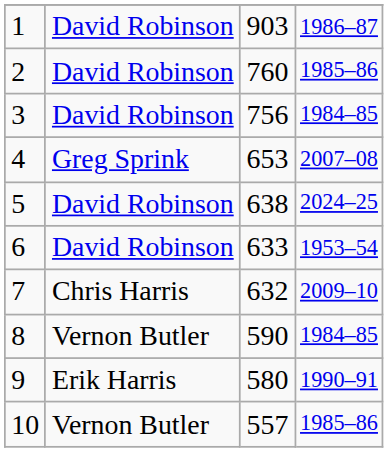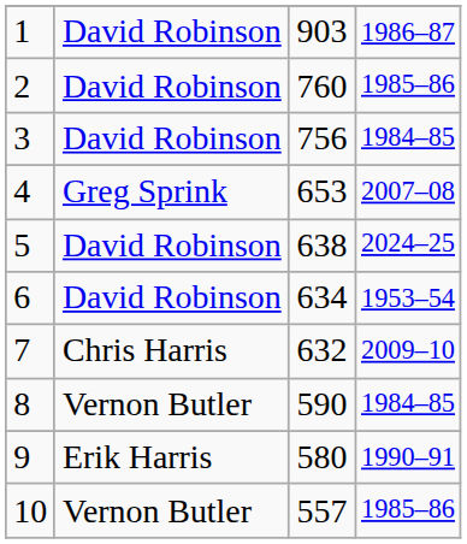6 | column 3: 633 -> 634
